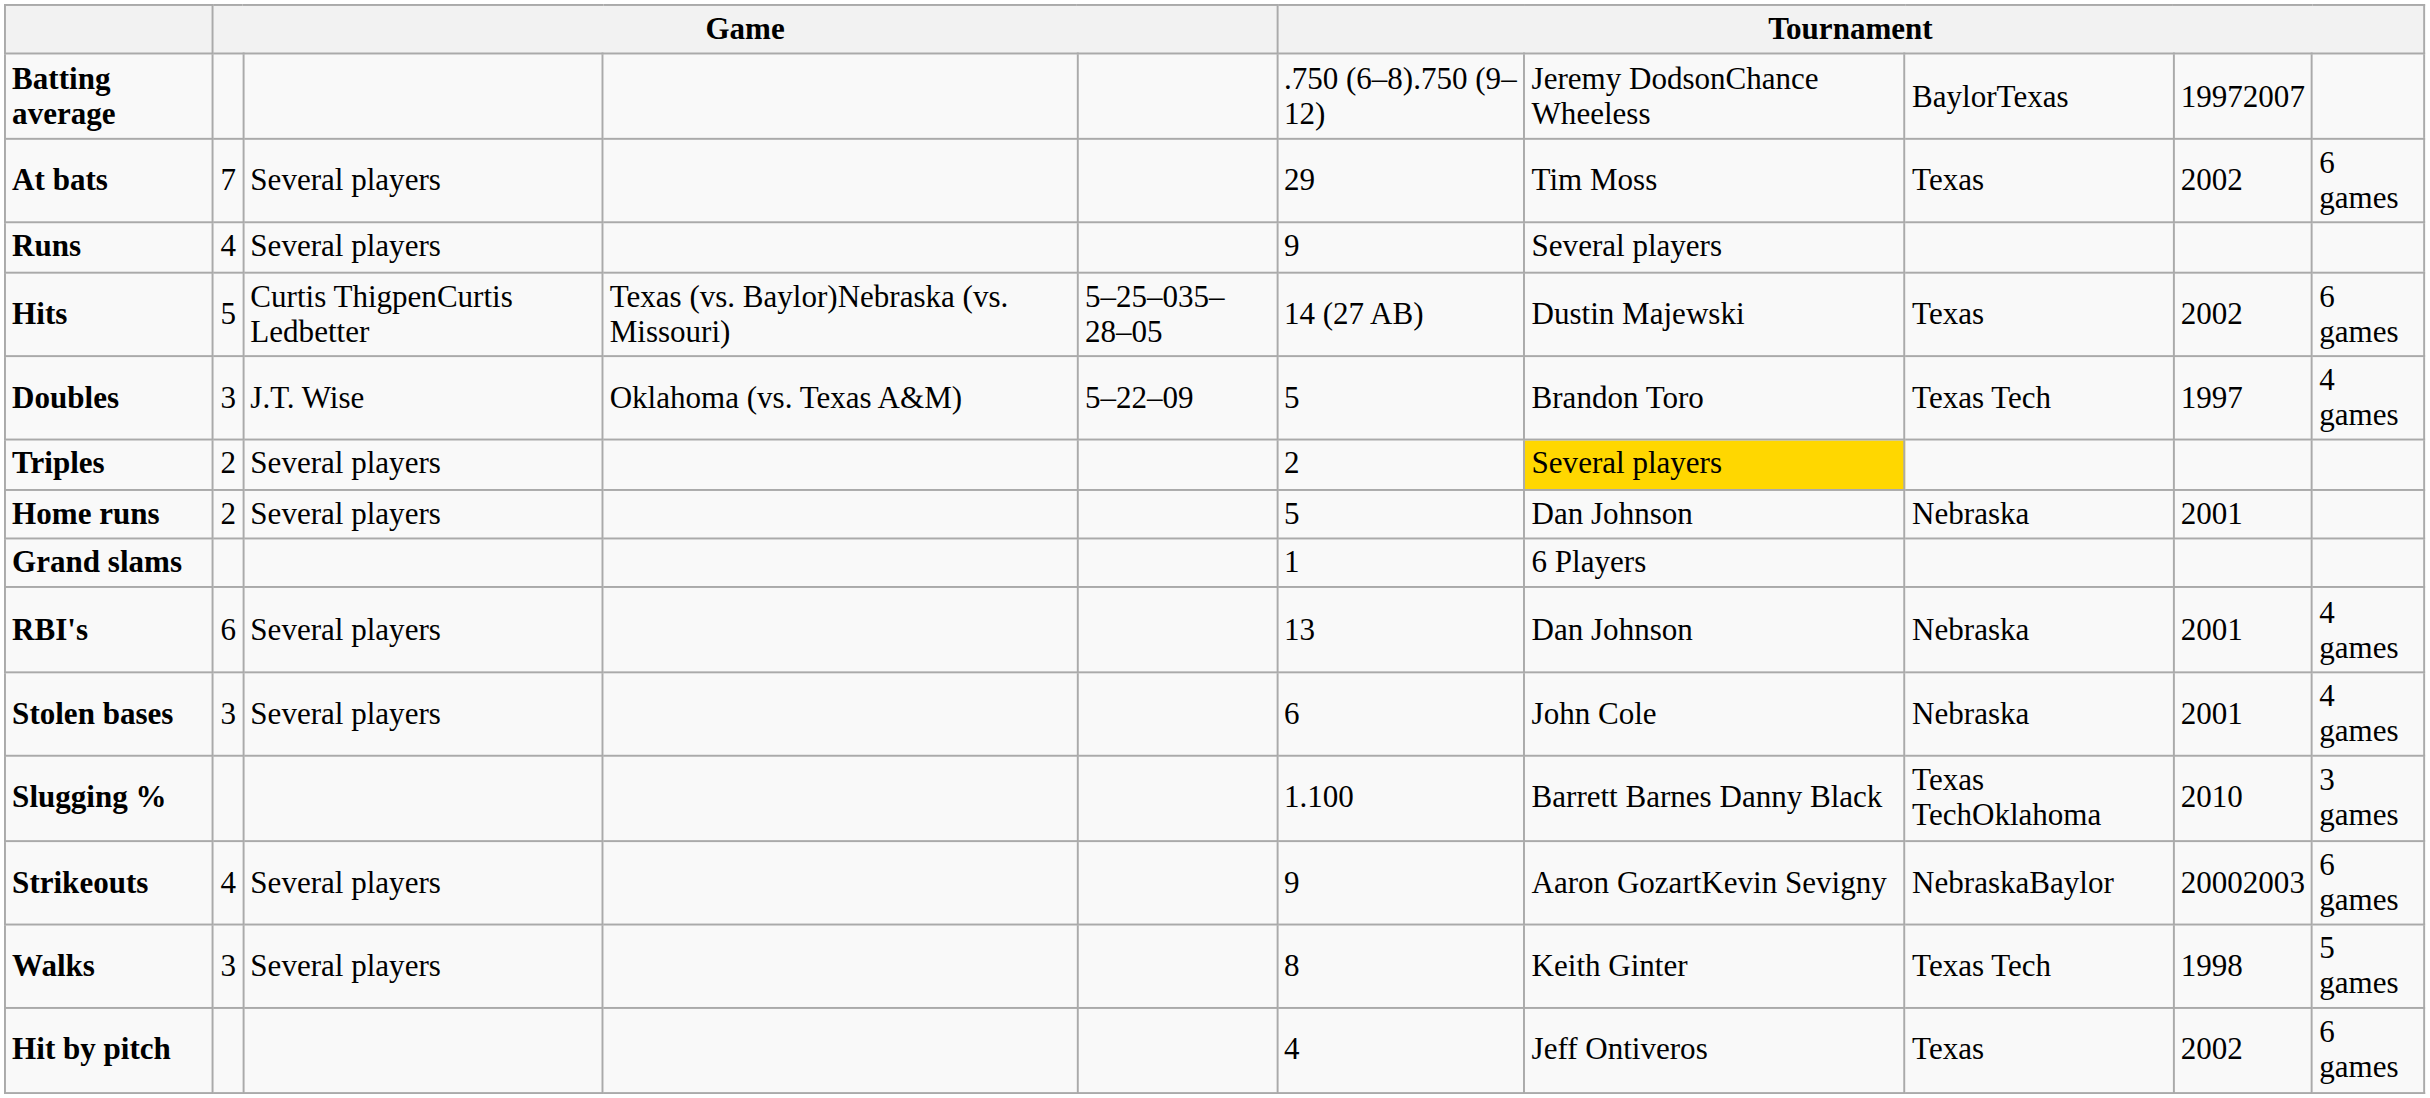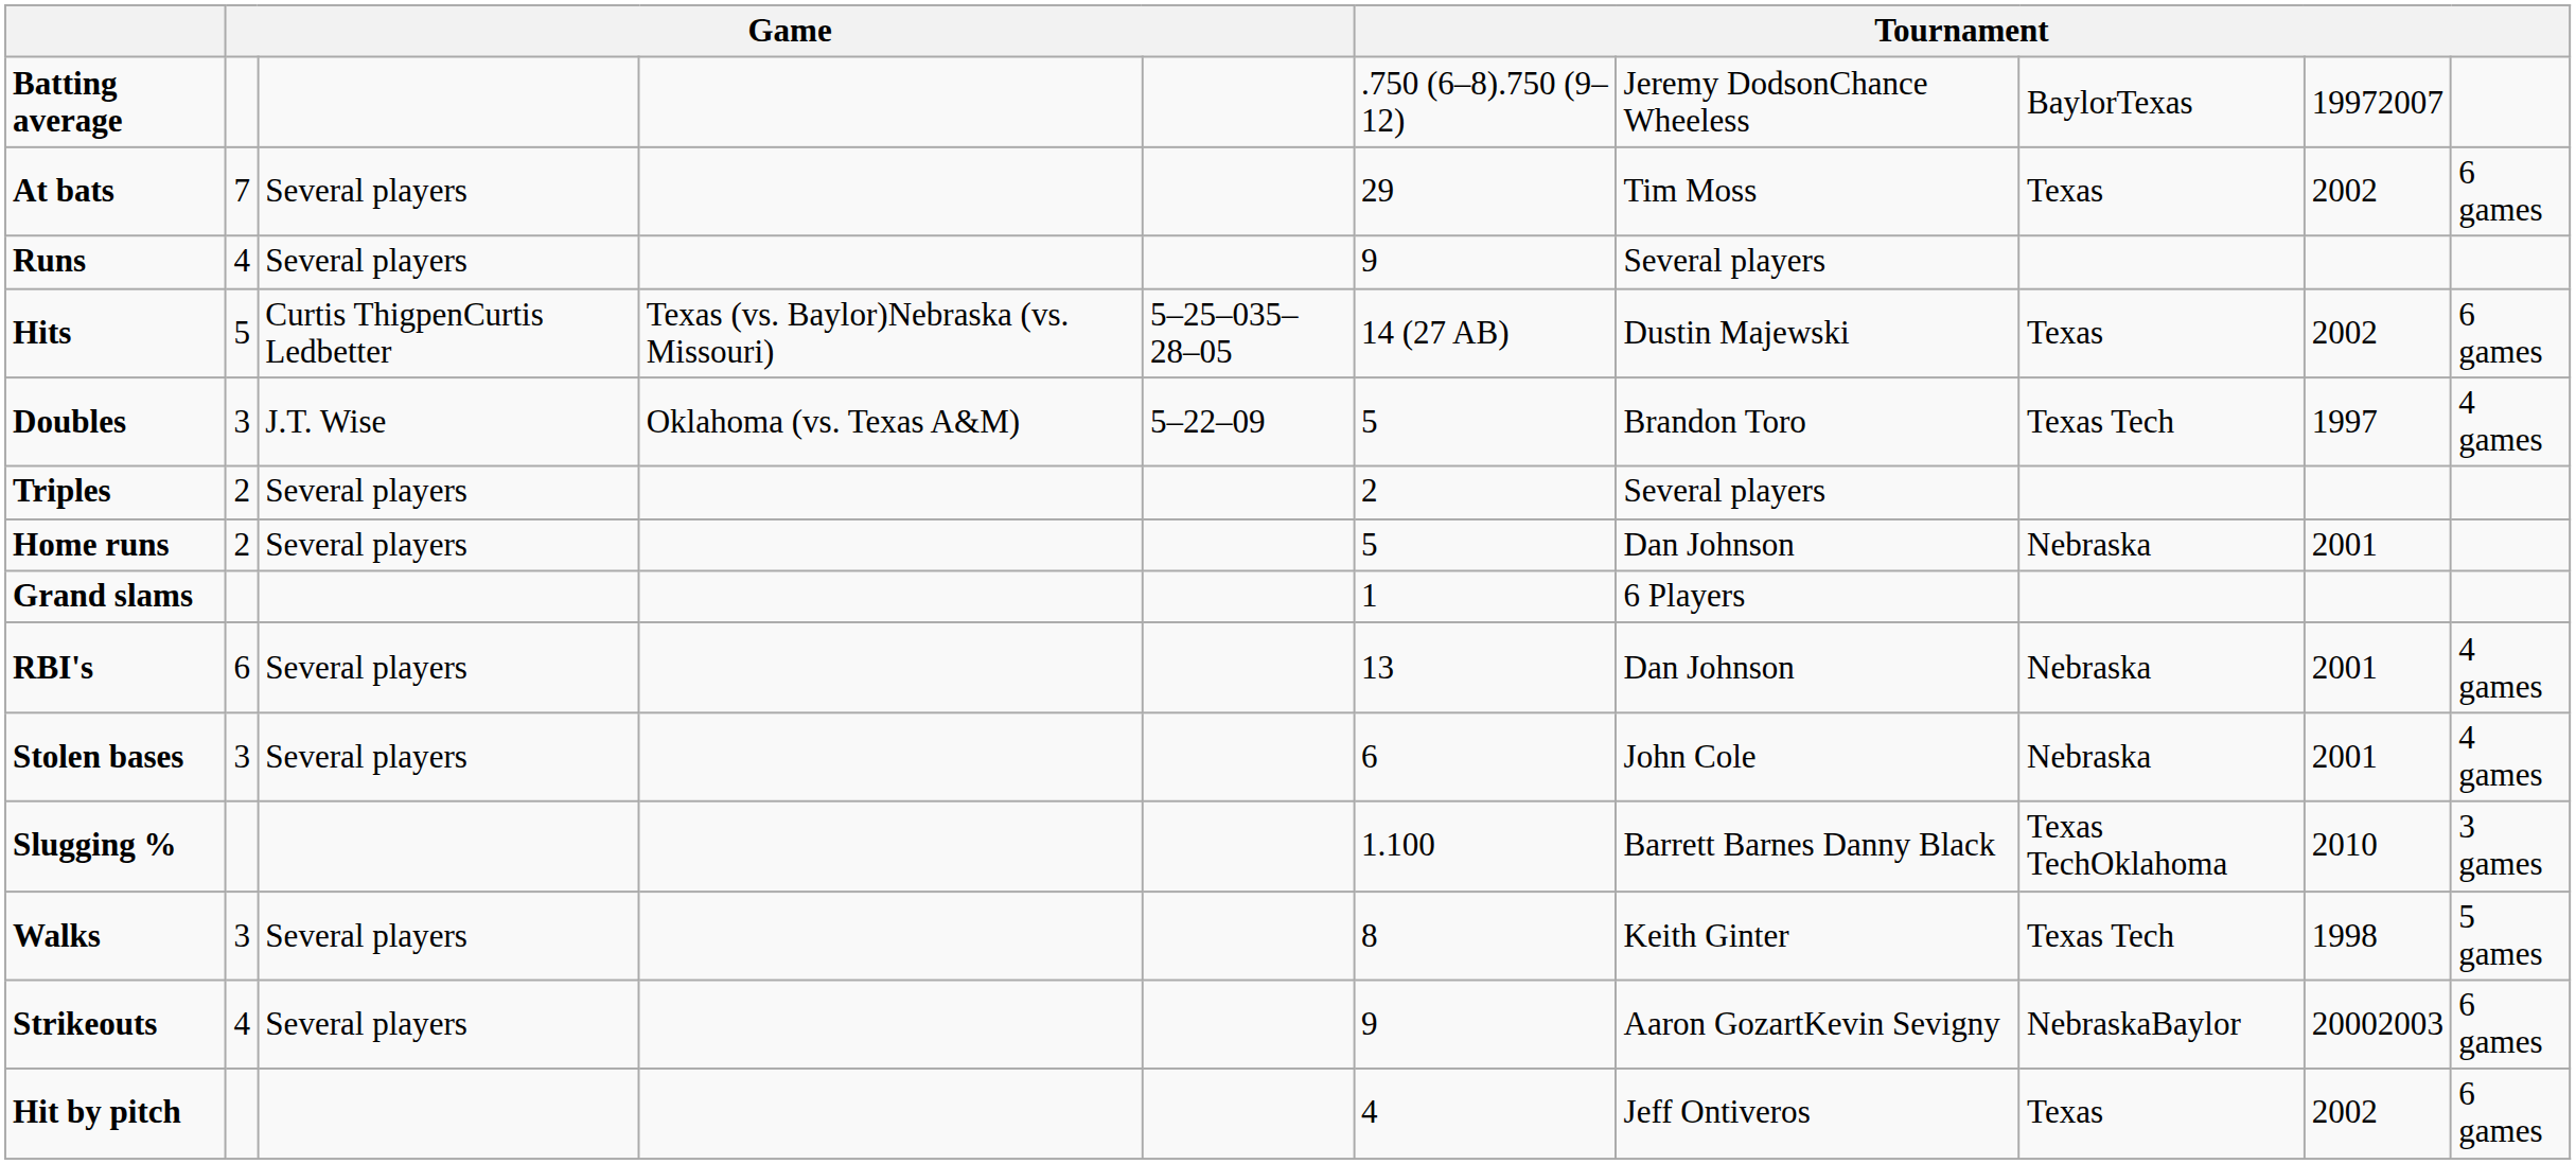Triples | column 7: gold background -> no background
rows swapped: Walks <-> Strikeouts
